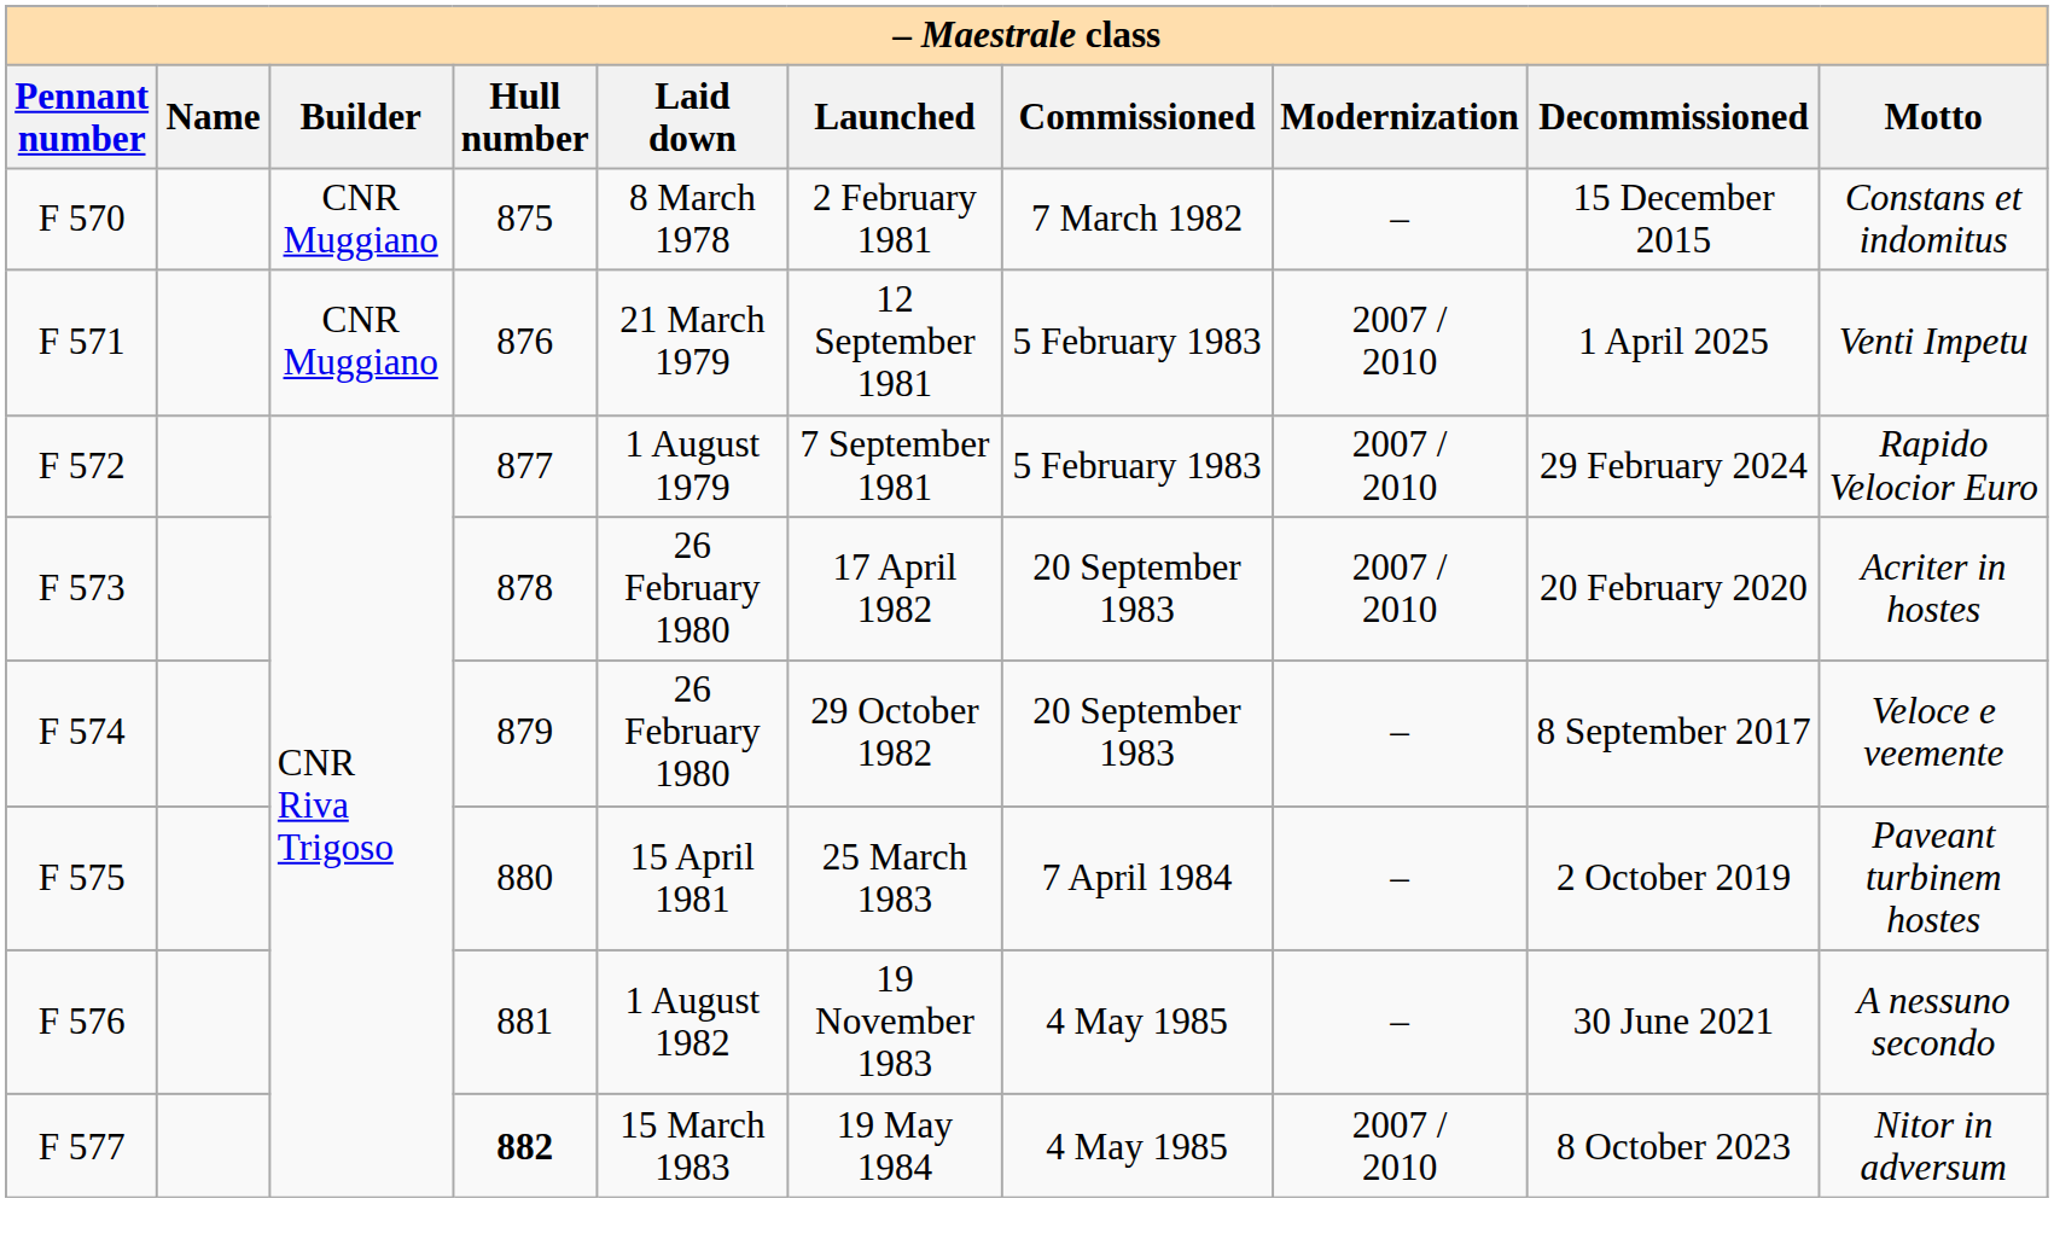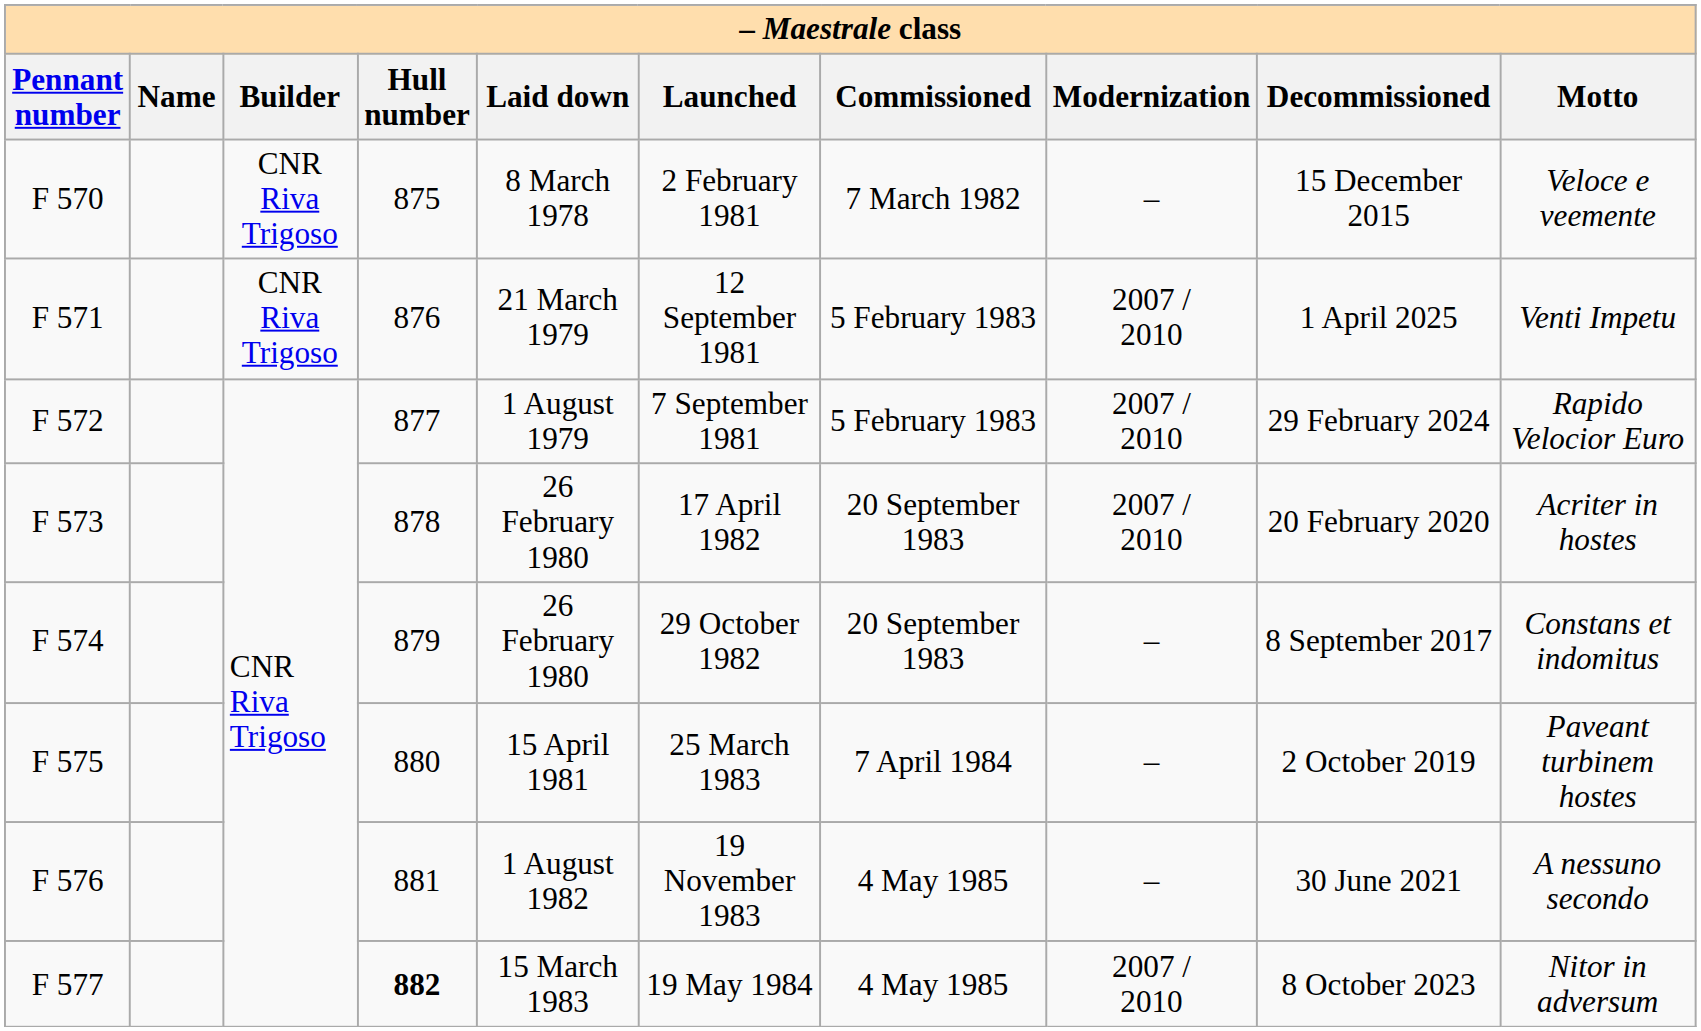F 570 | Builder: CNR Muggiano -> CNR Riva Trigoso
F 570 | Motto: Constans et indomitus -> Veloce e veemente
F 571 | Builder: CNR Muggiano -> CNR Riva Trigoso
F 574 | Motto: Veloce e veemente -> Constans et indomitus
